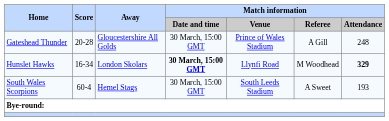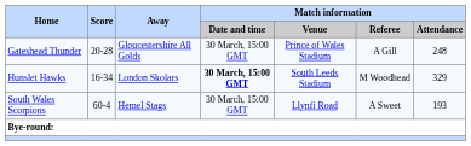Hunslet Hawks | Match information / Venue: Llynfi Road -> South Leeds Stadium
Hunslet Hawks | Match information / Attendance: bold -> normal
South Wales Scorpions | Match information / Venue: South Leeds Stadium -> Llynfi Road
